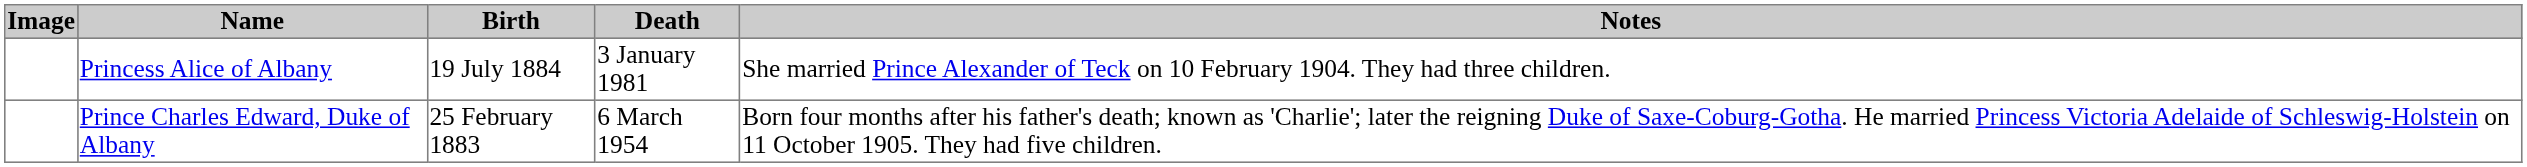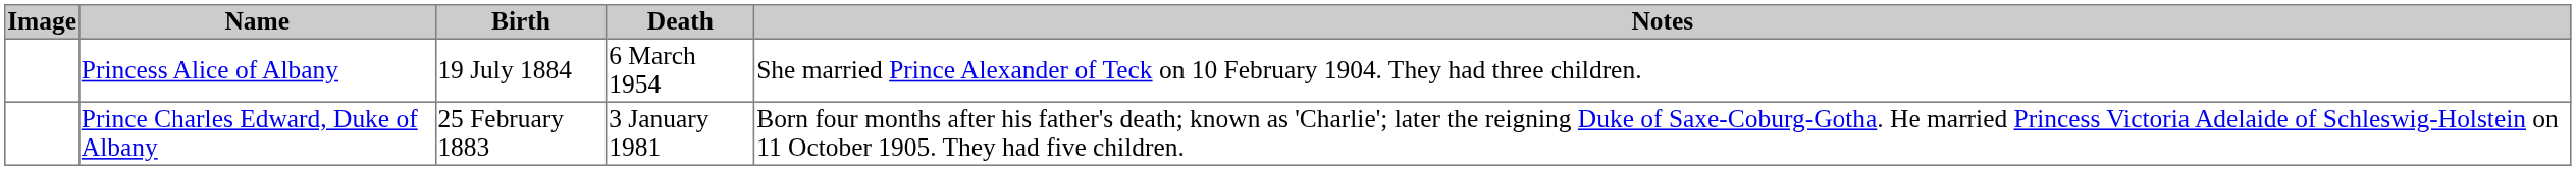Princess Alice of Albany | Death: 3 January 1981 -> 6 March 1954
Prince Charles Edward, Duke of Albany | Death: 6 March 1954 -> 3 January 1981
